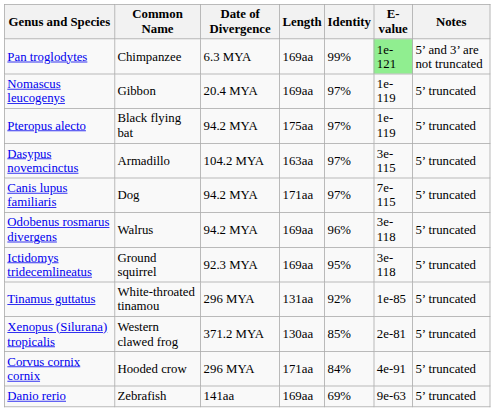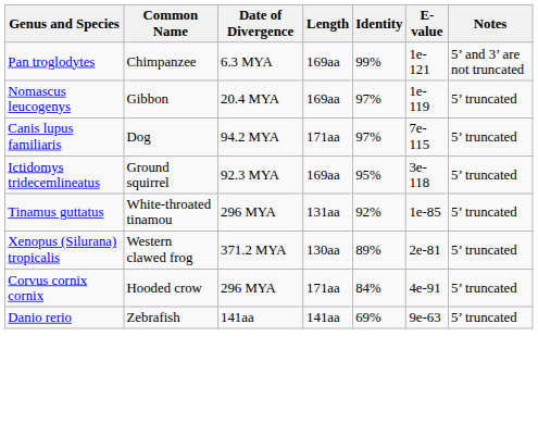Pan troglodytes | E-value: lightgreen background -> no background
- row: Pteropus alecto | Black flying bat | 94.2 MYA | 175aa | 97% | 1e-119 | 5’ truncated
- row: Dasypus novemcinctus | Armadillo | 104.2 MYA | 163aa | 97% | 3e-115 | 5’ truncated
- row: Odobenus rosmarus divergens | Walrus | 94.2 MYA | 169aa | 96% | 3e-118 | 5’ truncated
Xenopus (Silurana) tropicalis | Identity: 85% -> 89%
Danio rerio | Length: 169aa -> 141aa
